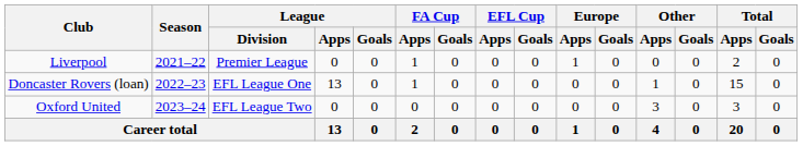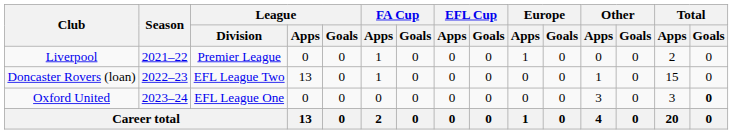Doncaster Rovers (loan) | League / Division: EFL League One -> EFL League Two
Oxford United | League / Division: EFL League Two -> EFL League One
Oxford United | Total / Goals: normal -> bold
